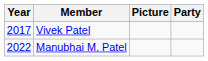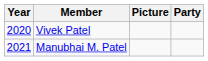Vivek Patel | Year: 2017 -> 2020
Manubhai M. Patel | Year: 2022 -> 2021
